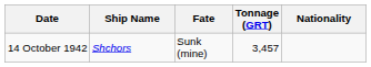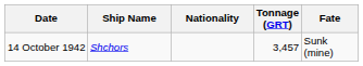columns swapped: Nationality <-> Fate
